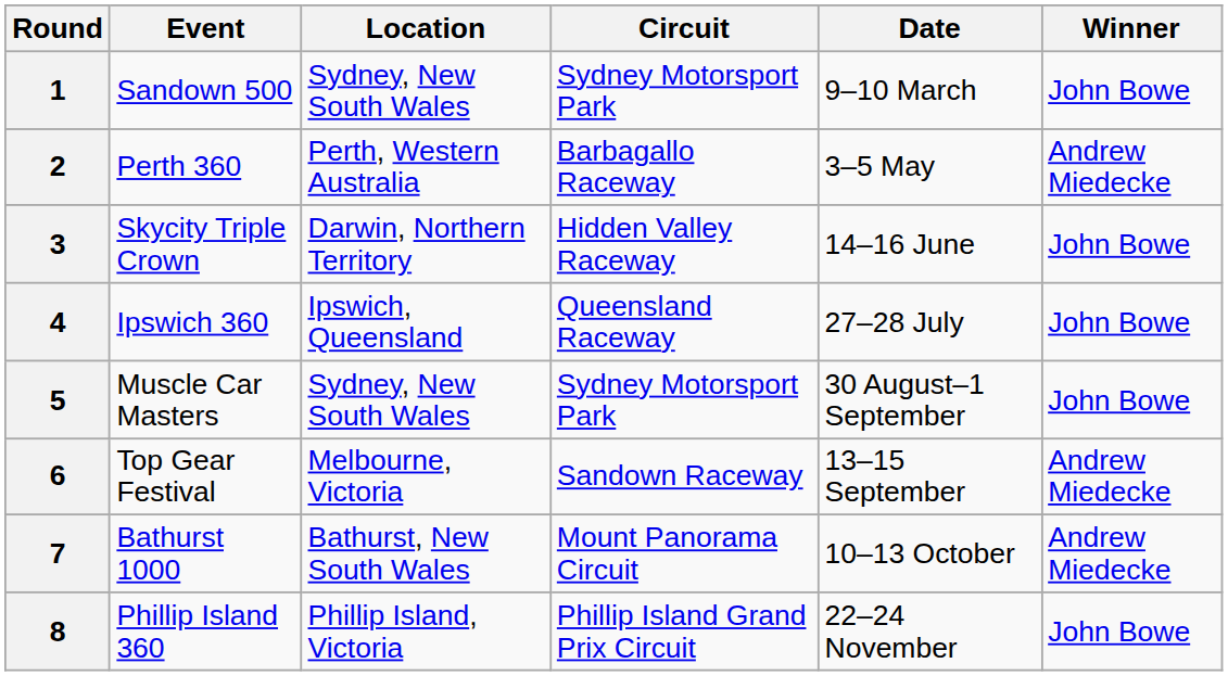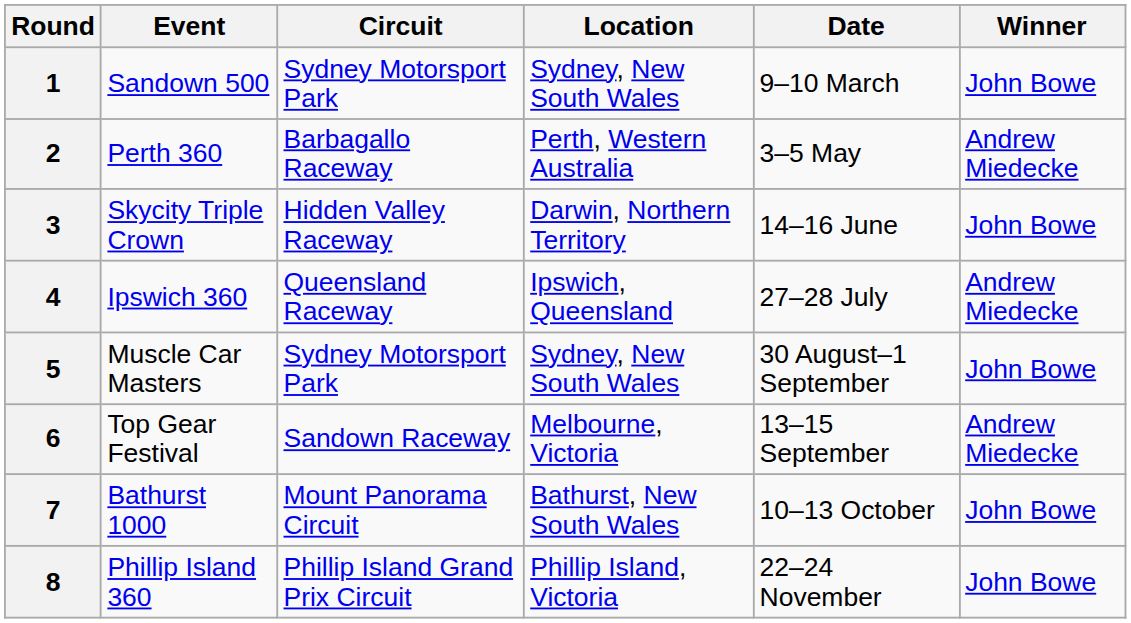columns swapped: Circuit <-> Location
4 | Winner: John Bowe -> Andrew Miedecke
7 | Winner: Andrew Miedecke -> John Bowe
